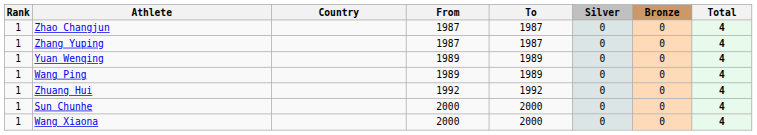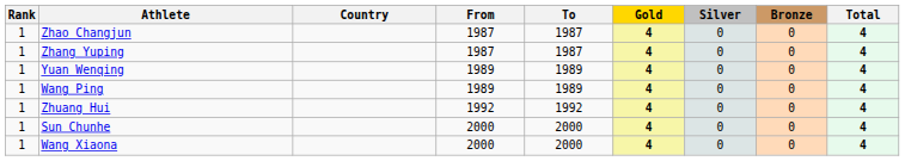+ column: Gold | 4 | 4 | 4 | 4 | 4 | 4 | 4
